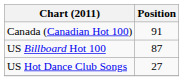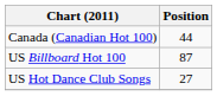Canada (Canadian Hot 100) | Position: 91 -> 44
